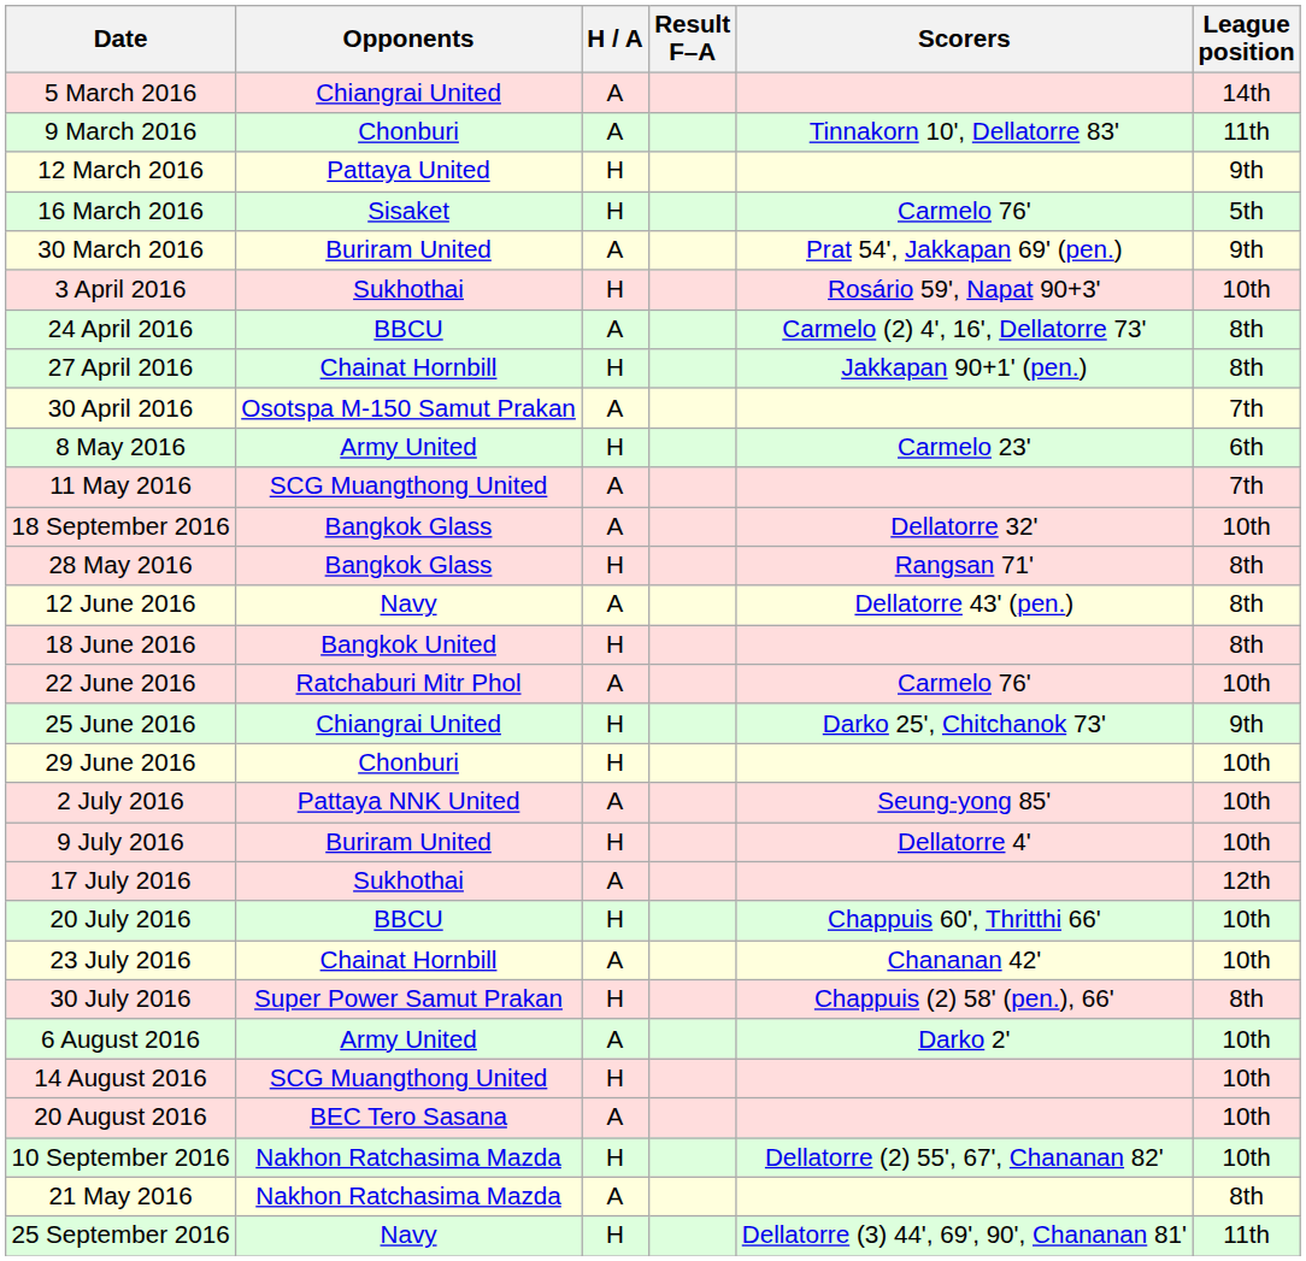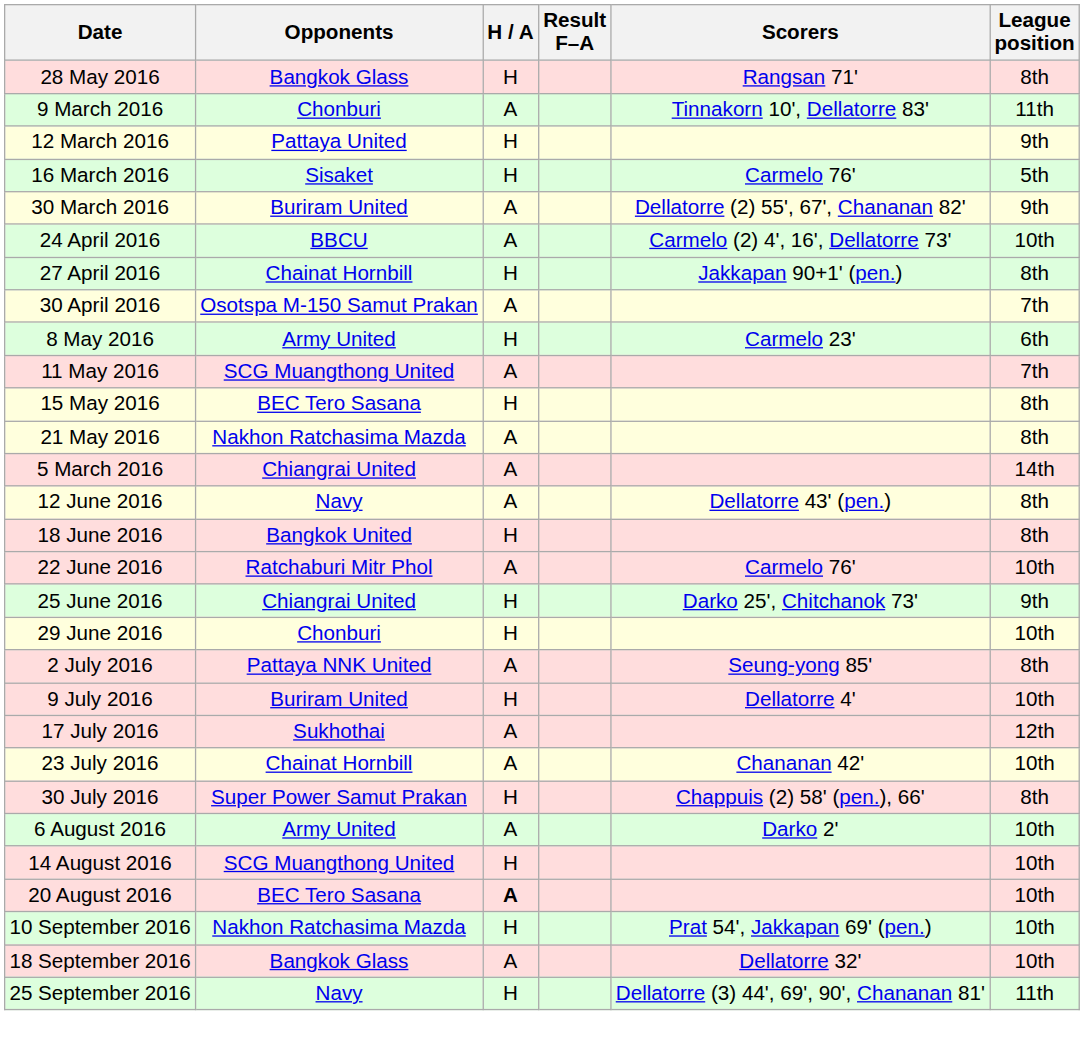rows swapped: 5 March 2016 <-> 28 May 2016
30 March 2016 | Scorers: Prat 54', Jakkapan 69' (pen.) -> Dellatorre (2) 55', 67', Chananan 82'
- row: 3 April 2016 | Sukhothai | H | Rosário 59', Napat 90+3' | 10th
24 April 2016 | League position: 8th -> 10th
+ row: 15 May 2016 | BEC Tero Sasana | H | 8th
rows swapped: 21 May 2016 <-> 18 September 2016
2 July 2016 | League position: 10th -> 8th
- row: 20 July 2016 | BBCU | H | Chappuis 60', Thritthi 66' | 10th
20 August 2016 | H / A: normal -> bold
10 September 2016 | Scorers: Dellatorre (2) 55', 67', Chananan 82' -> Prat 54', Jakkapan 69' (pen.)
